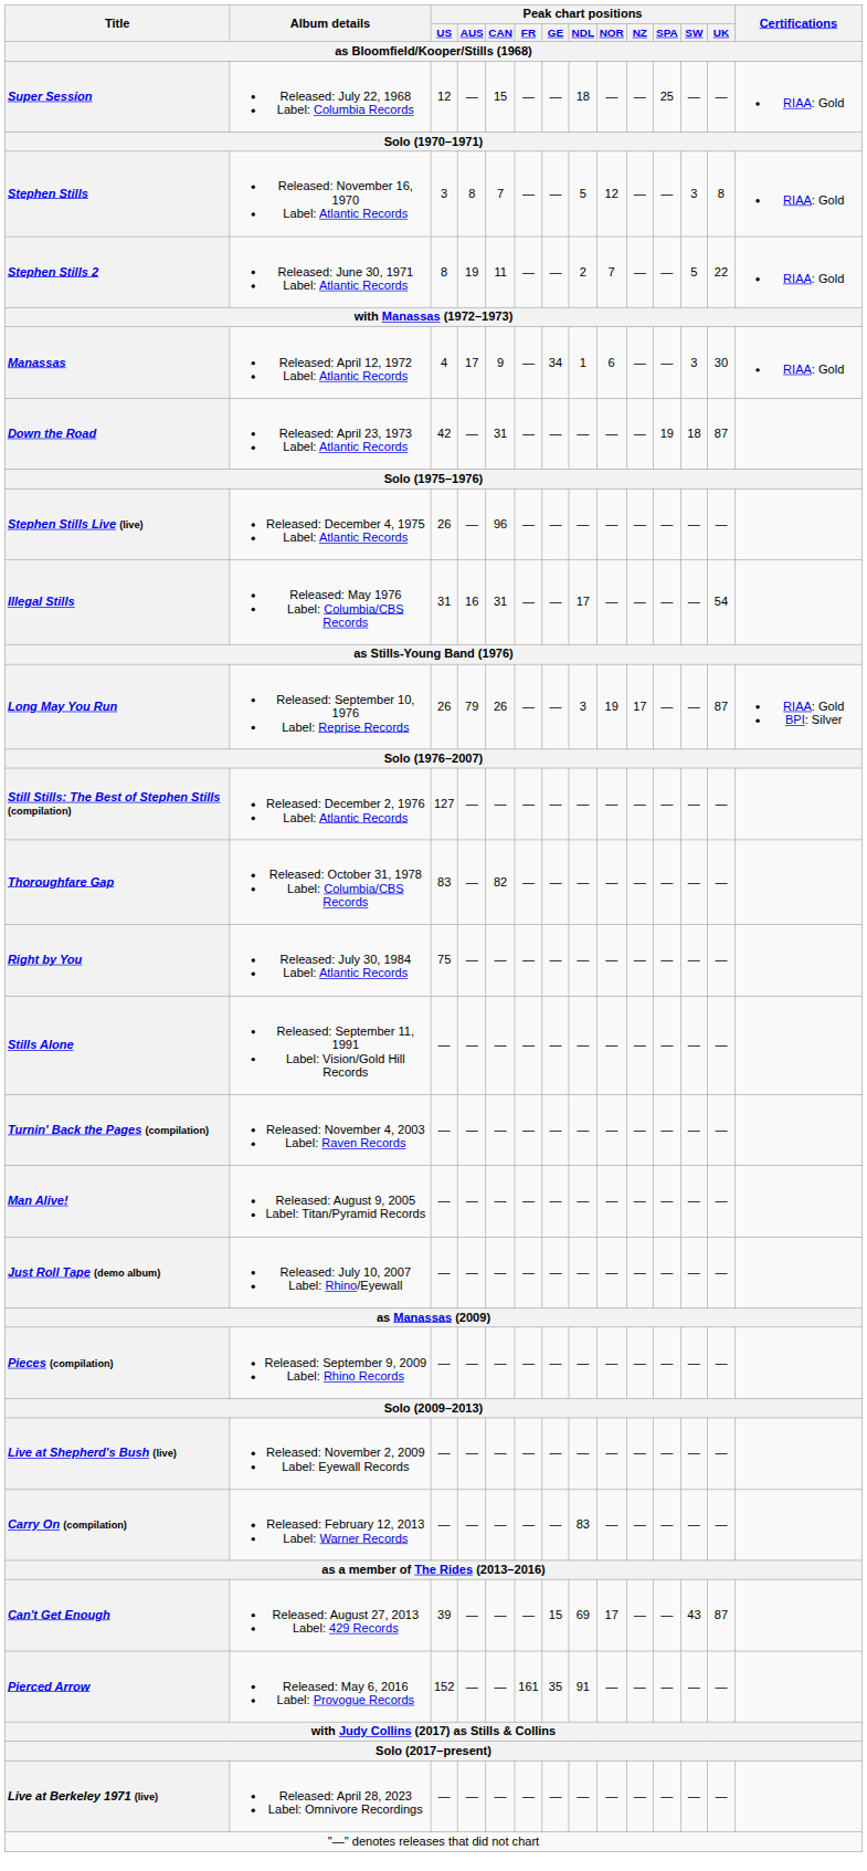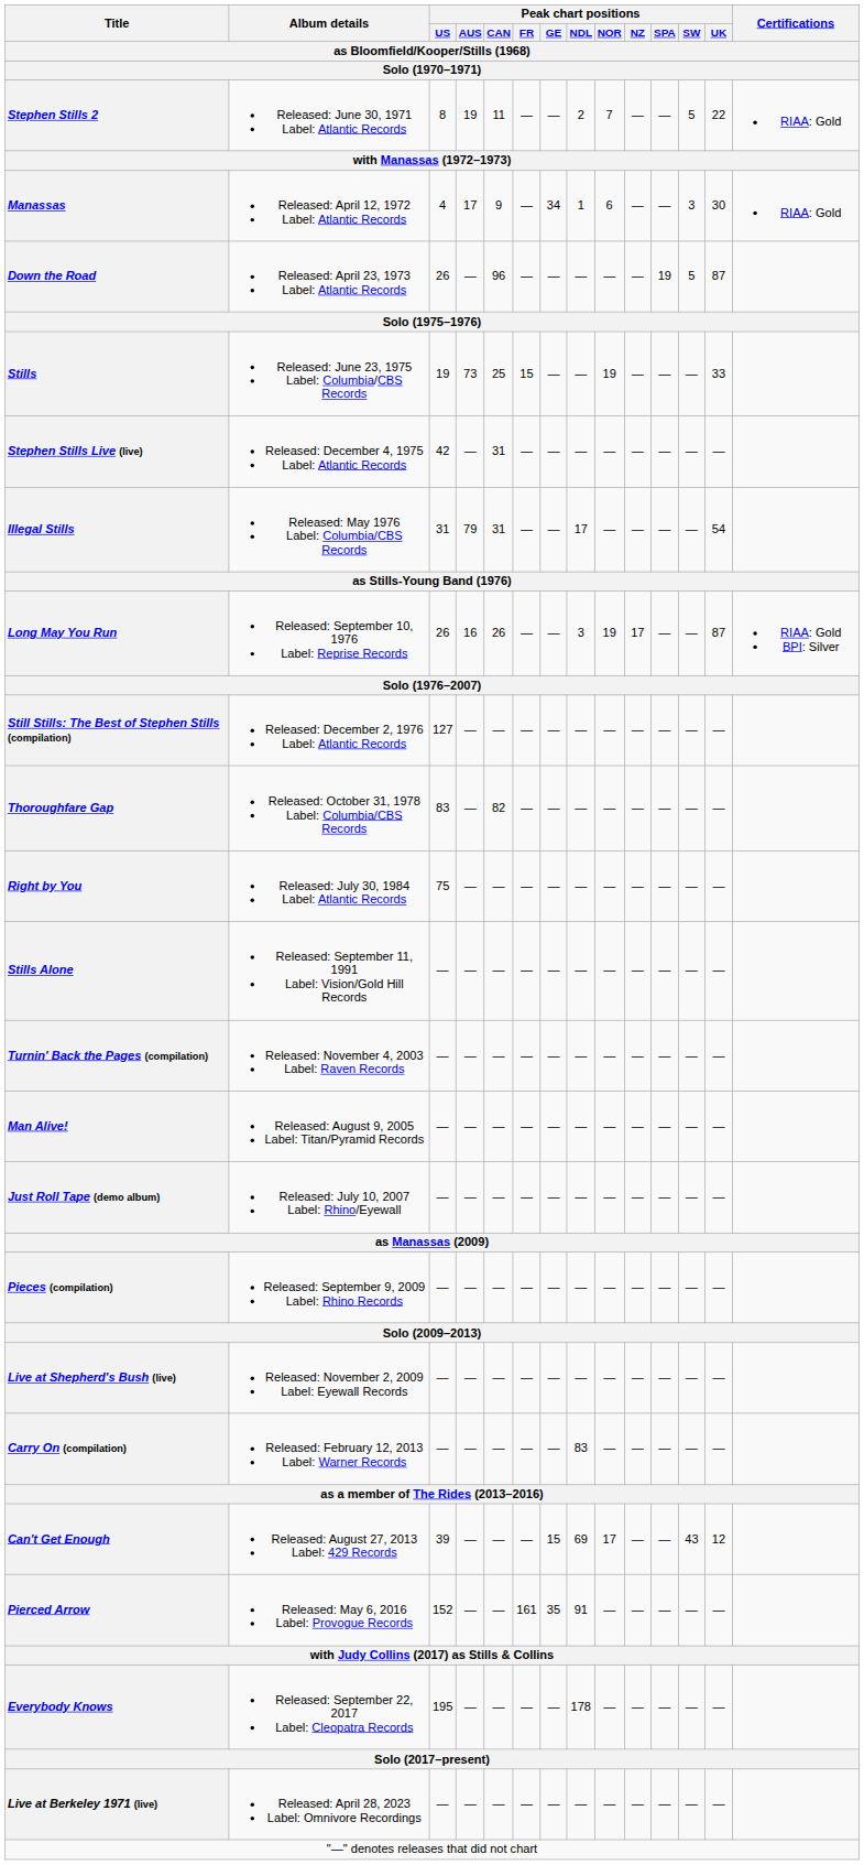- row: Super Session | Released: July 22, 1968 Label: Columbia Records | 12 | — | 15 | — | — | 18 | — | — | 25 | — | — | RIAA: Gold
- row: Stephen Stills | Released: November 16, 1970 Label: Atlantic Records | 3 | 8 | 7 | — | — | 5 | 12 | — | — | 3 | 8 | RIAA: Gold
Down the Road | Peak chart positions / US: 42 -> 26
Down the Road | Peak chart positions / CAN: 31 -> 96
Down the Road | Peak chart positions / SW: 18 -> 5
+ row: Stills | Released: June 23, 1975 Label: Columbia/CBS Records | 19 | 73 | 25 | 15 | — | — | 19 | — | — | — | 33
Stephen Stills Live (live) | Peak chart positions / US: 26 -> 42
Stephen Stills Live (live) | Peak chart positions / CAN: 96 -> 31
Illegal Stills | Peak chart positions / AUS: 16 -> 79
Long May You Run | Peak chart positions / AUS: 79 -> 16
Can't Get Enough | Peak chart positions / UK: 87 -> 12
+ row: Everybody Knows | Released: September 22, 2017 Label: Cleopatra Records | 195 | — | — | — | — | 178 | — | — | — | — | —
